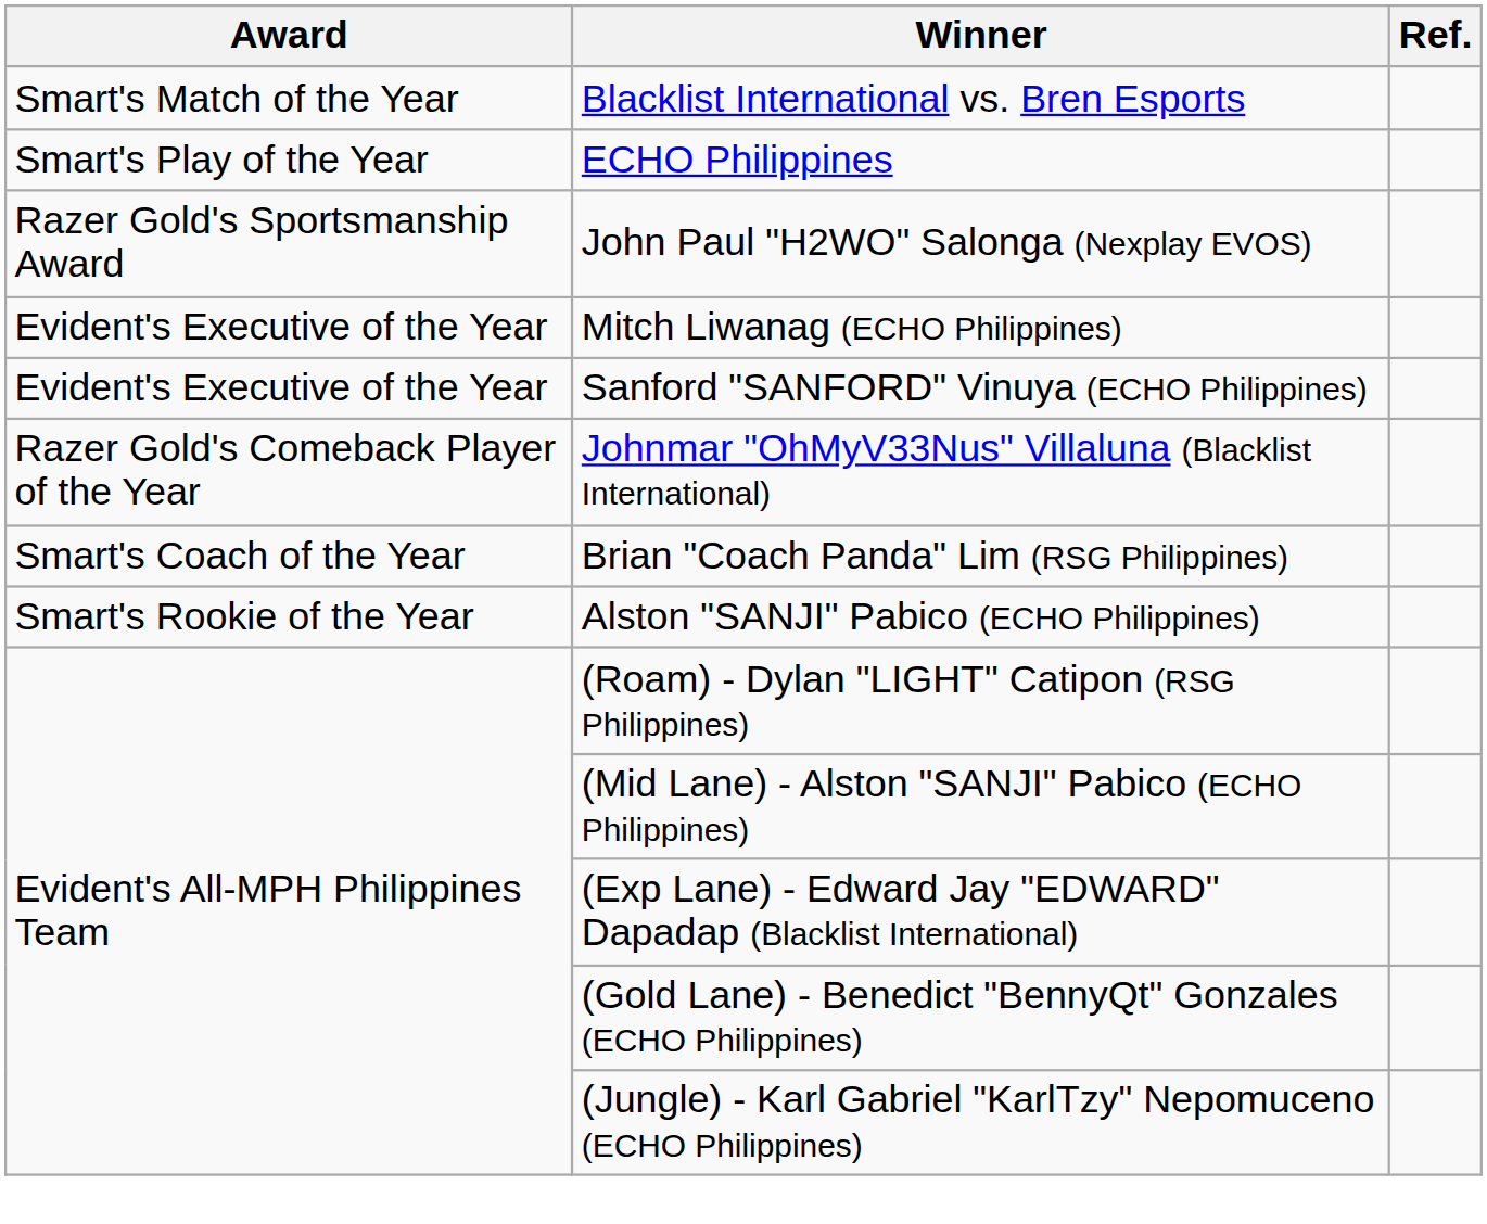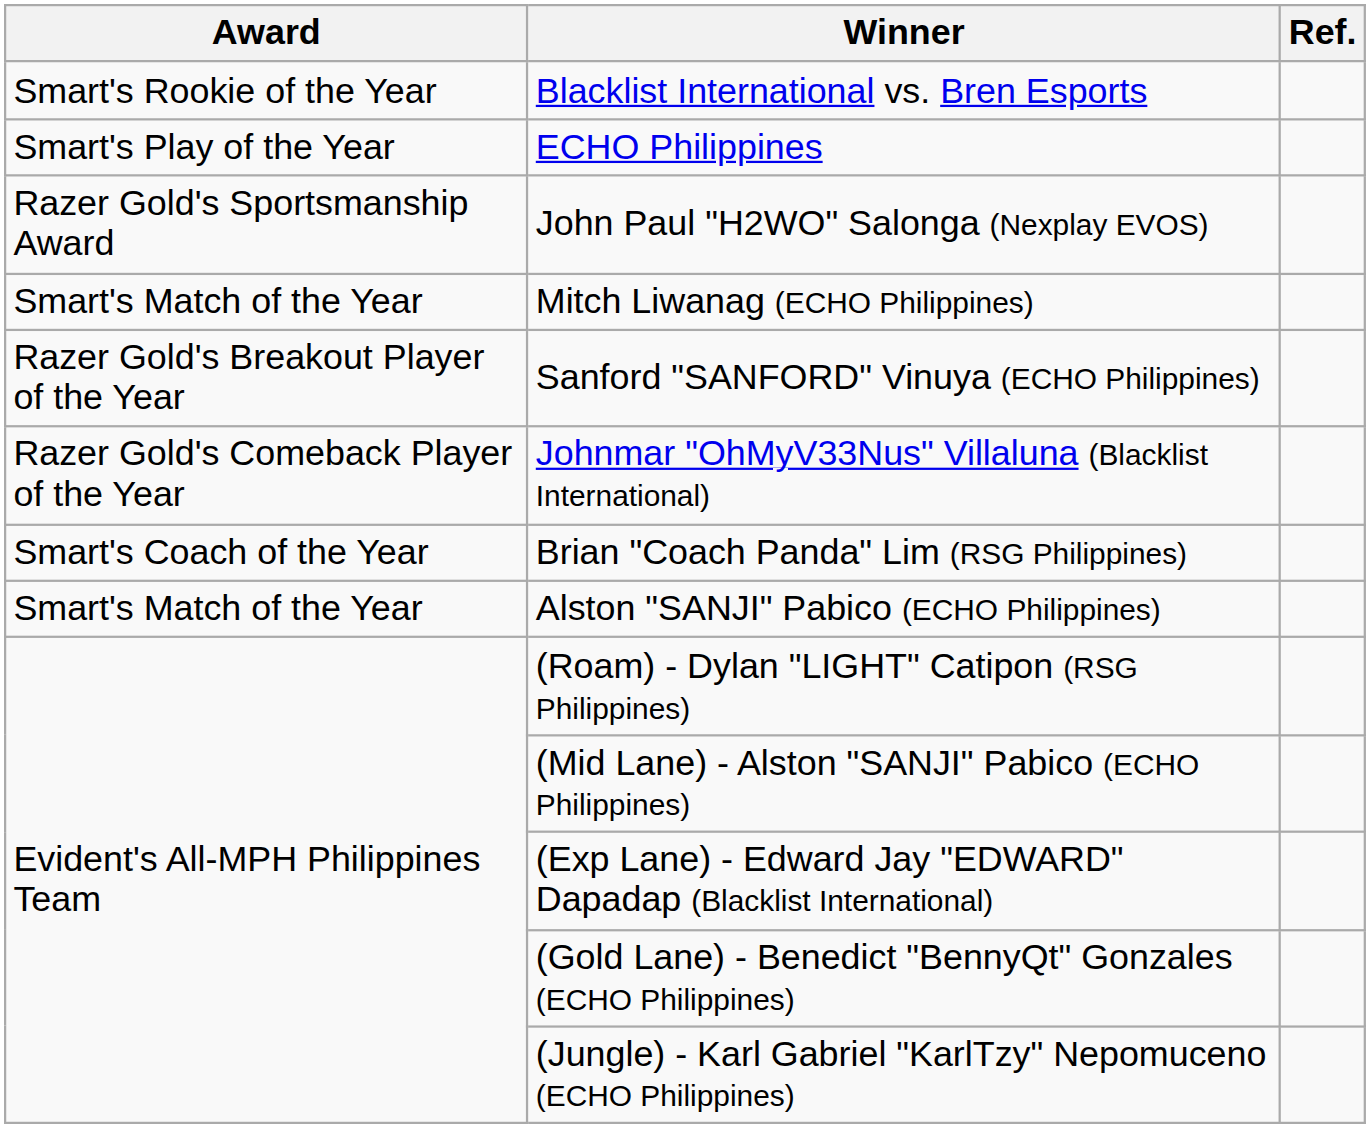Blacklist International vs. Bren Esports | Award: Smart's Match of the Year -> Smart's Rookie of the Year
Mitch Liwanag (ECHO Philippines) | Award: Evident's Executive of the Year -> Smart's Match of the Year
Sanford "SANFORD" Vinuya (ECHO Philippines) | Award: Evident's Executive of the Year -> Razer Gold's Breakout Player of the Year
Alston "SANJI" Pabico (ECHO Philippines) | Award: Smart's Rookie of the Year -> Smart's Match of the Year
